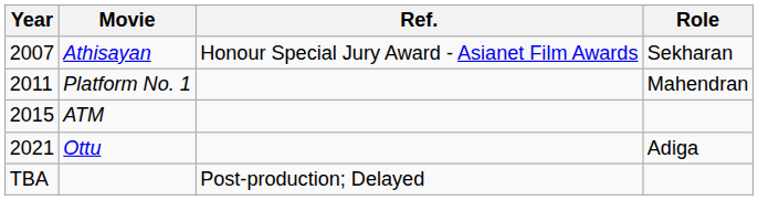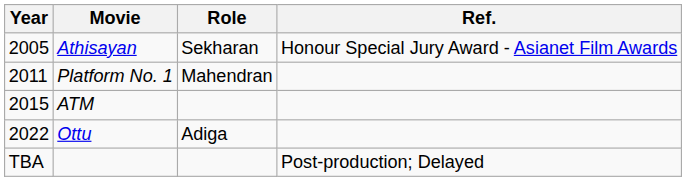columns swapped: Role <-> Ref.
Athisayan | Year: 2007 -> 2005
Ottu | Year: 2021 -> 2022
